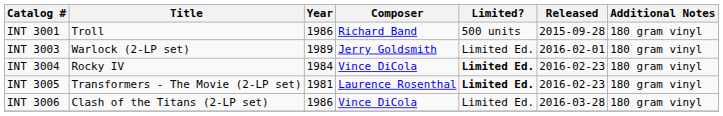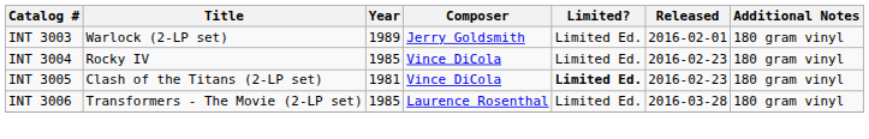- row: INT 3001 | Troll | 1986 | Richard Band | 500 units | 2015-09-28 | 180 gram vinyl
INT 3004 | Year: 1984 -> 1985
INT 3004 | Limited?: bold -> normal
INT 3005 | Title: Transformers - The Movie (2-LP set) -> Clash of the Titans (2-LP set)
INT 3005 | Composer: Laurence Rosenthal -> Vince DiCola
INT 3006 | Title: Clash of the Titans (2-LP set) -> Transformers - The Movie (2-LP set)
INT 3006 | Year: 1986 -> 1985
INT 3006 | Composer: Vince DiCola -> Laurence Rosenthal
